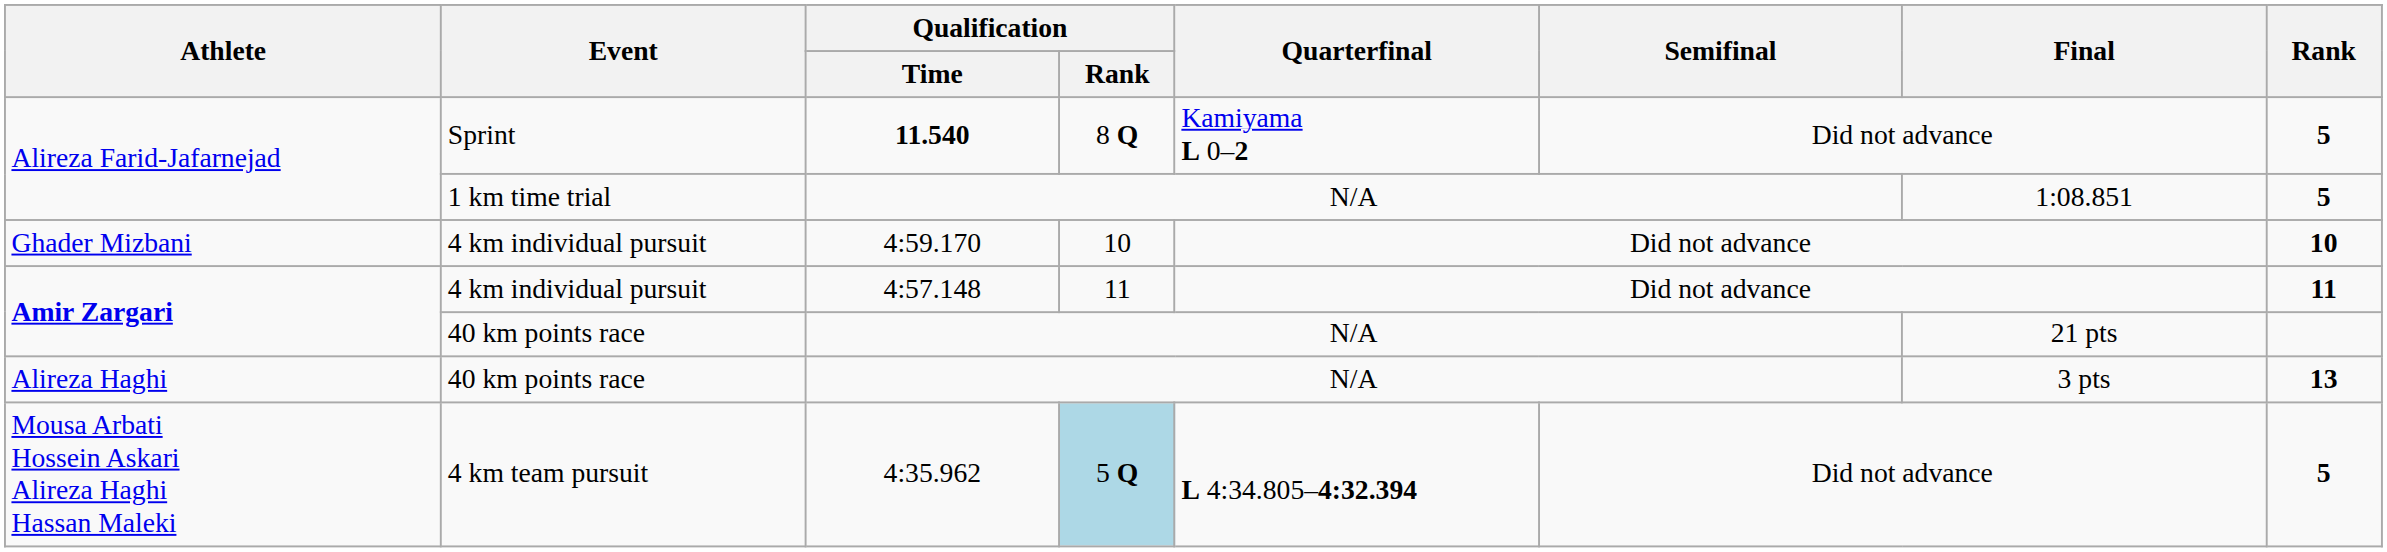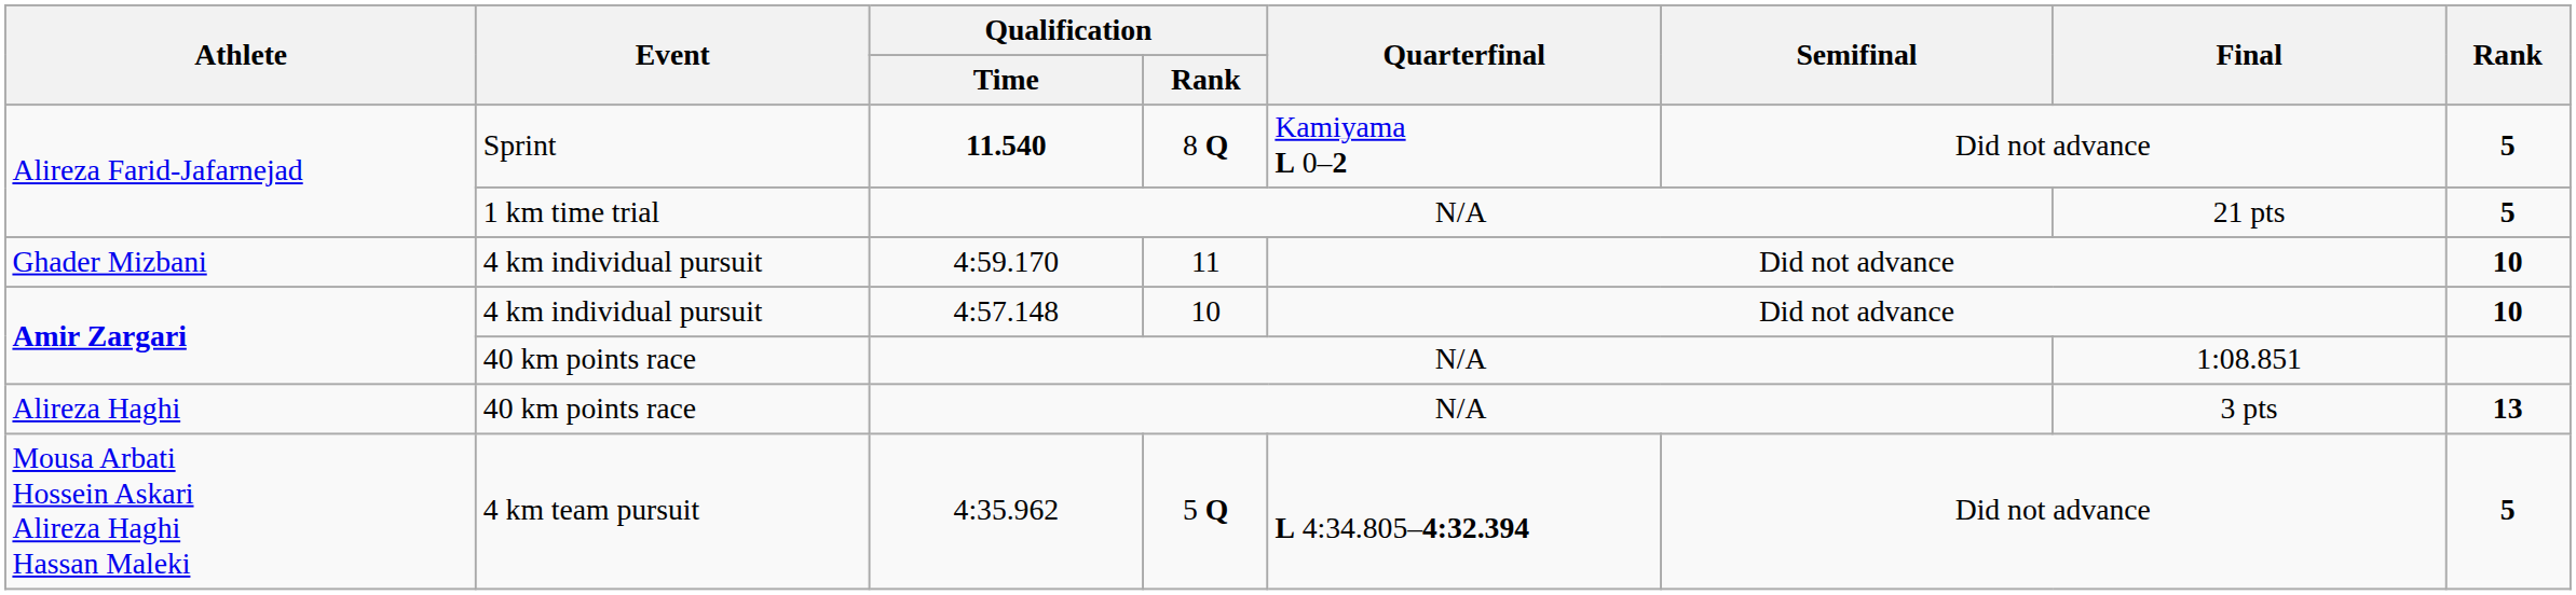Alireza Farid-Jafarnejad / 1 km time trial | Final: 1:08.851 -> 21 pts
Ghader Mizbani | Qualification / Rank: 10 -> 11
Amir Zargari / 4 km individual pursuit | Qualification / Rank: 11 -> 10
Amir Zargari / 4 km individual pursuit | Rank: 11 -> 10
Amir Zargari / 40 km points race | Final: 21 pts -> 1:08.851
Mousa Arbati Hossein Askari Alireza Haghi Hassan Maleki | Qualification / Rank: lightblue background -> no background
